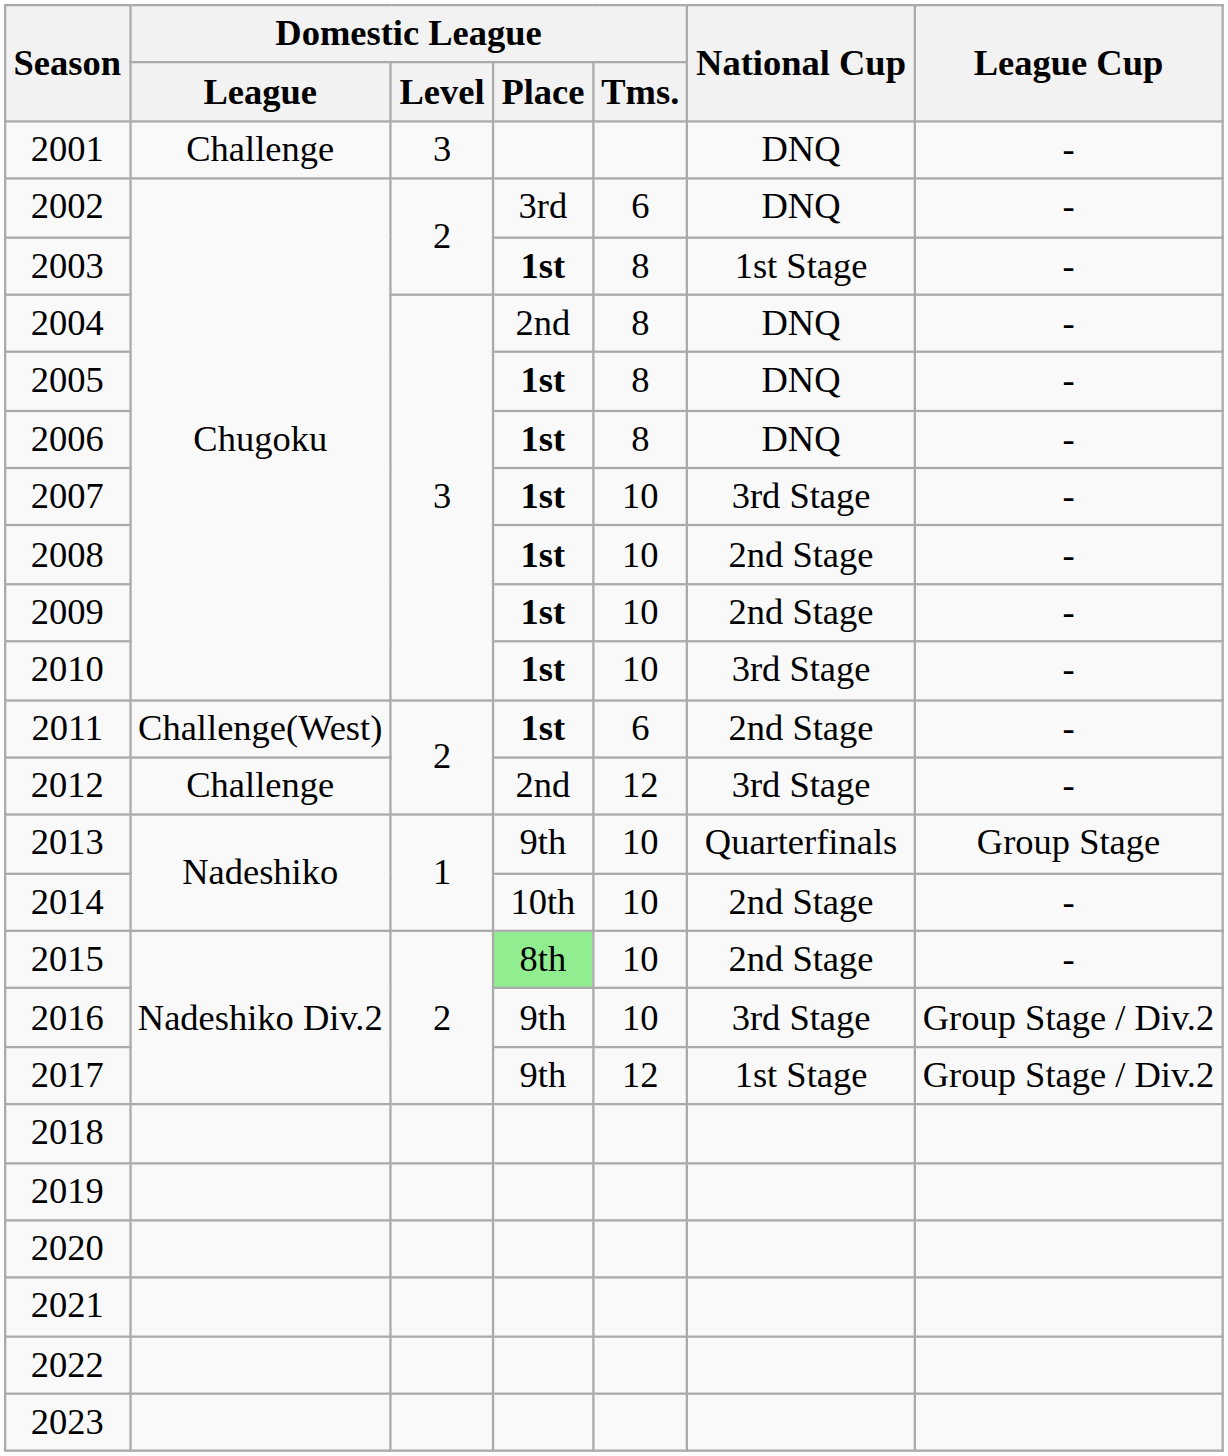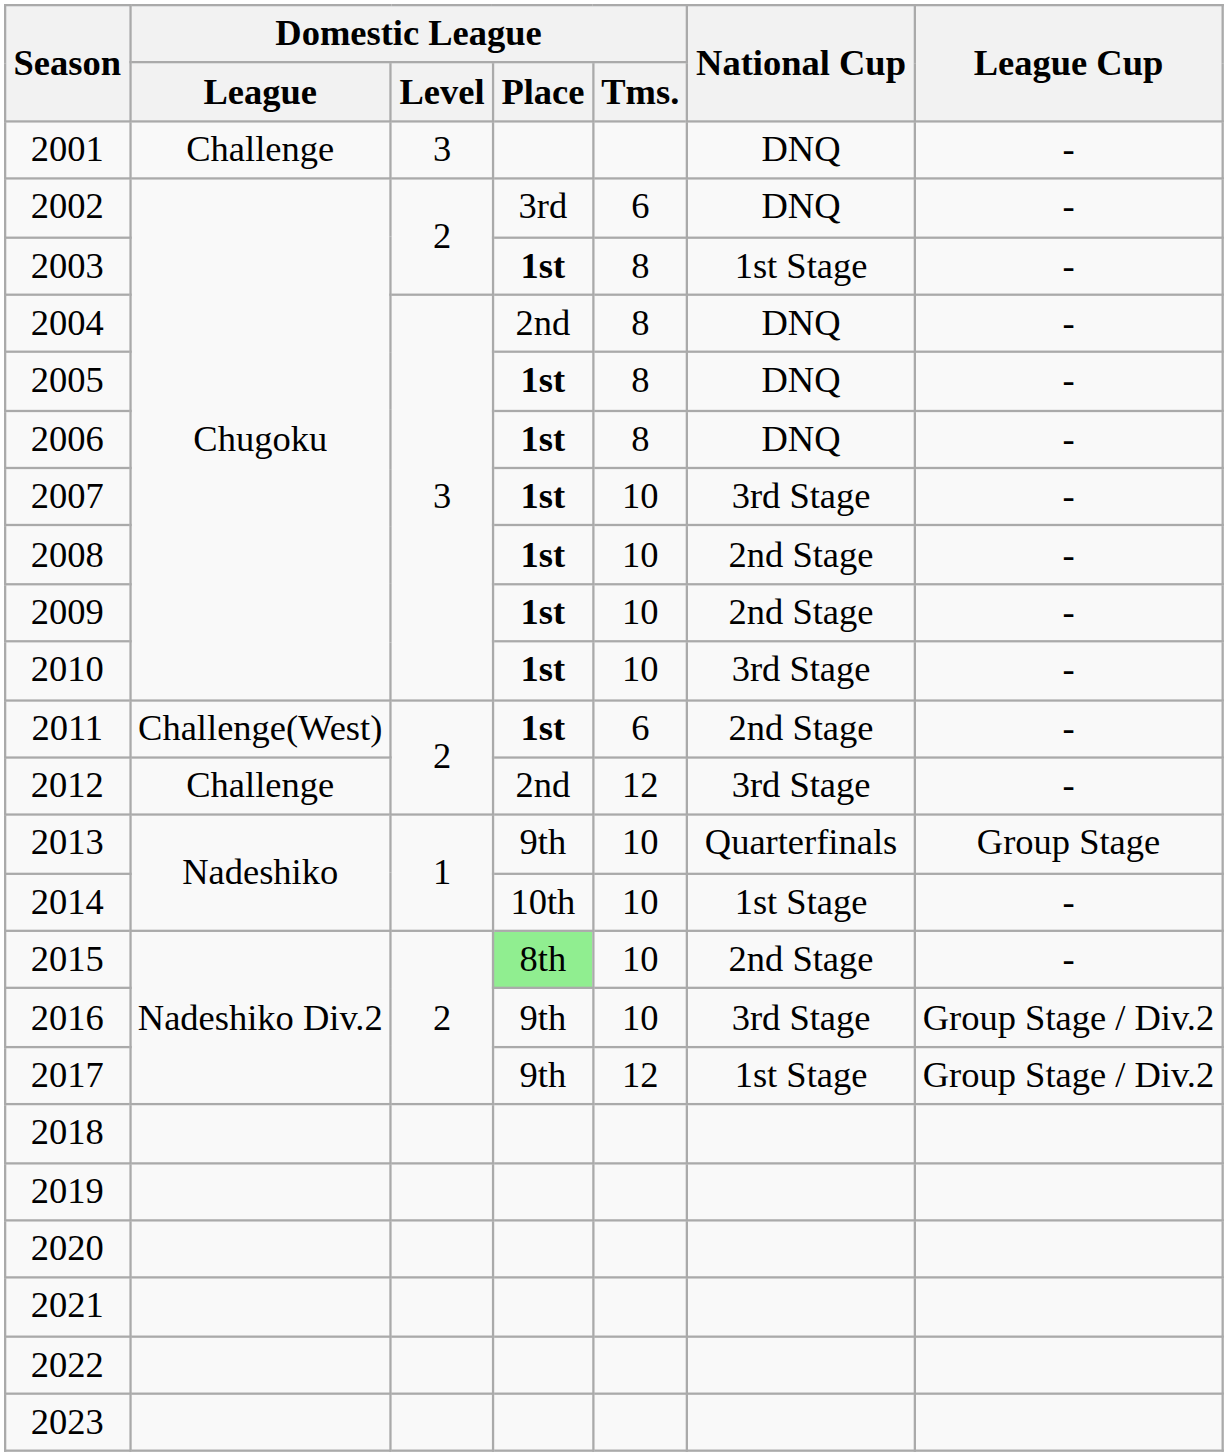2014 | National Cup: 2nd Stage -> 1st Stage
